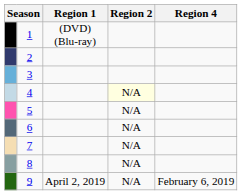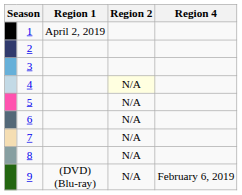1 | Region 1: (DVD) (Blu-ray) -> April 2, 2019
9 | Region 1: April 2, 2019 -> (DVD) (Blu-ray)
